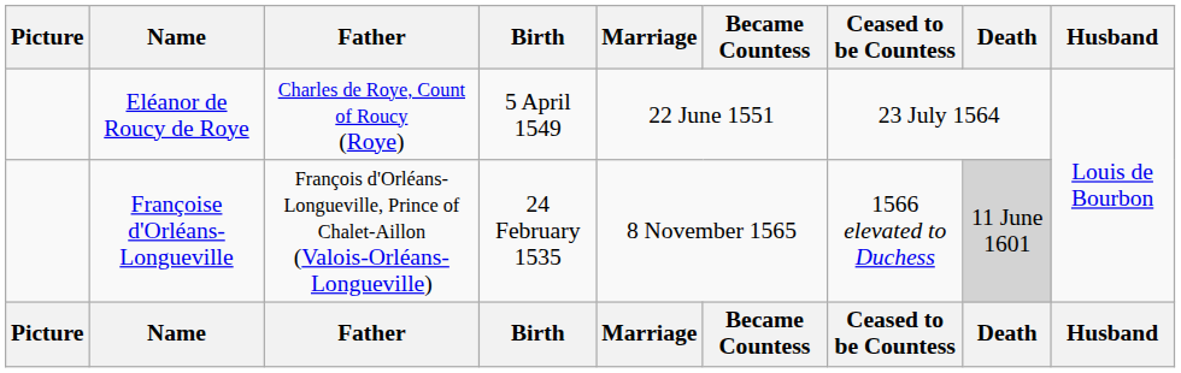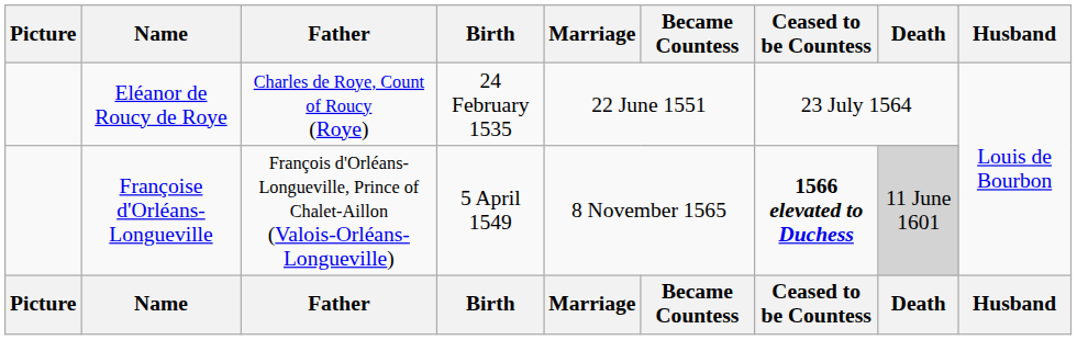Eléanor de Roucy de Roye | Birth: 5 April 1549 -> 24 February 1535
Françoise d'Orléans-Longueville | Birth: 24 February 1535 -> 5 April 1549
Françoise d'Orléans-Longueville | Ceased to be Countess: normal -> bold
